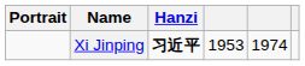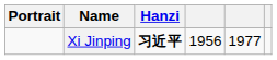Xi Jinping | column 4: 1953 -> 1956
Xi Jinping | column 5: 1974 -> 1977
